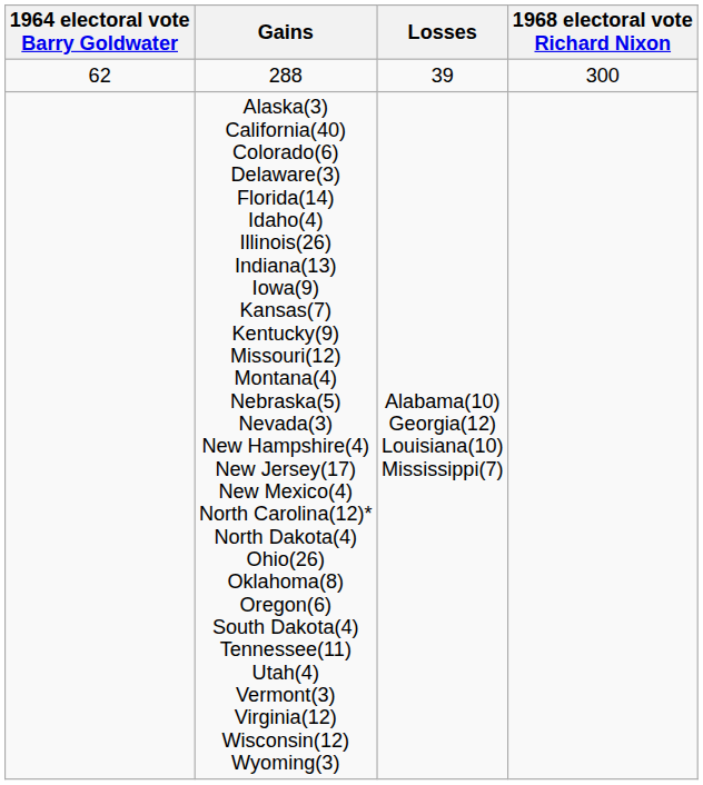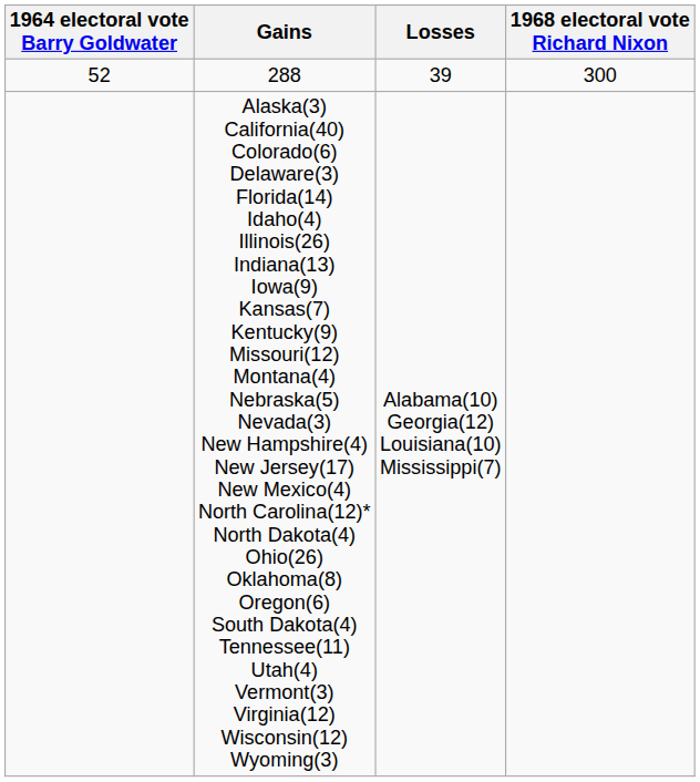288 | 1964 electoral vote Barry Goldwater: 62 -> 52
